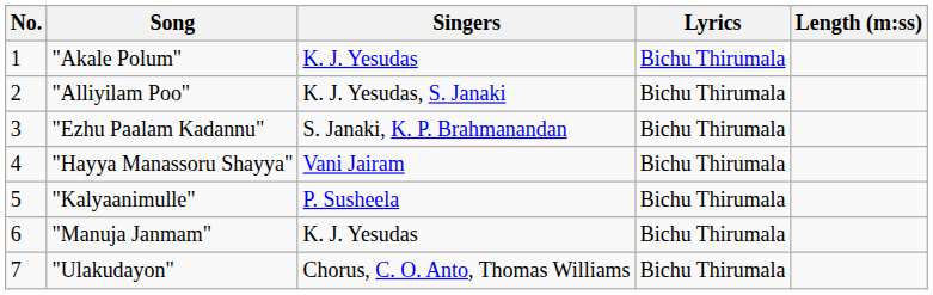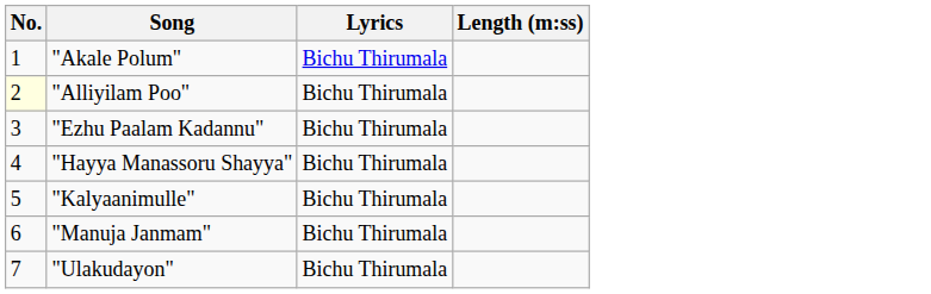- column: Singers | K. J. Yesudas | K. J. Yesudas, S. Janaki | S. Janaki, K. P. Brahmanandan | Vani Jairam | P. Susheela | K. J. Yesudas | Chorus, C. O. Anto, Thomas Williams
"Alliyilam Poo" | No.: no background -> lightyellow background
